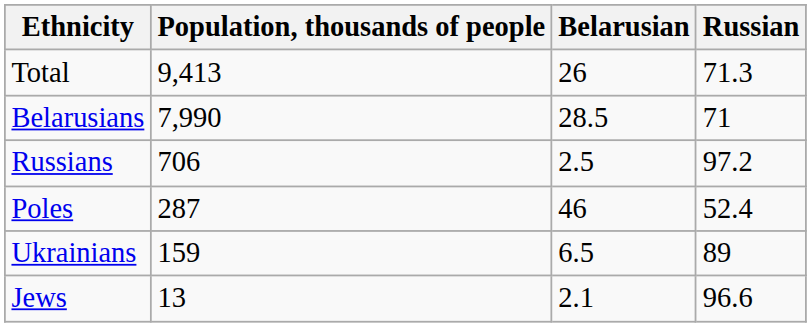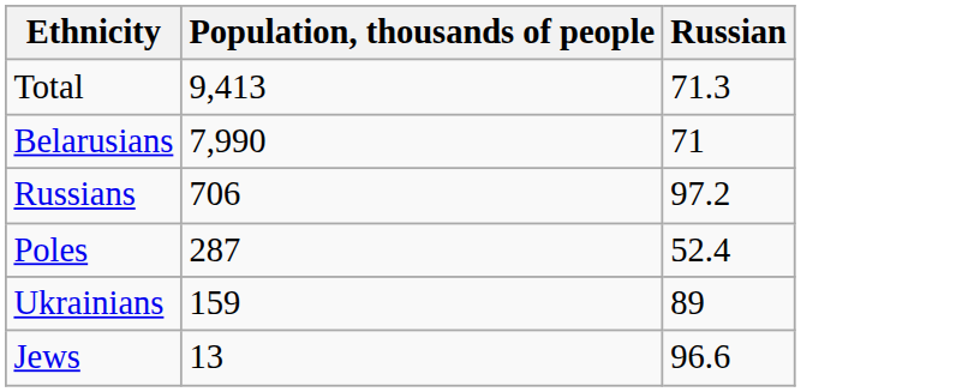- column: Belarusian | 26 | 28.5 | 2.5 | 46 | 6.5 | 2.1
